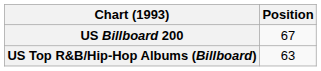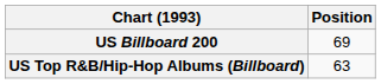US Billboard 200 | Position: 67 -> 69
